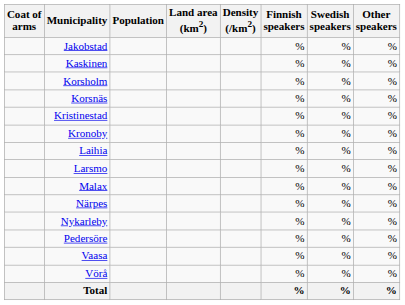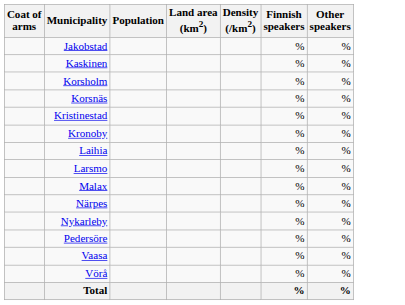- column: Swedish speakers | % | % | % | % | % | % | % | % | % | % | % | % | % | % | %
